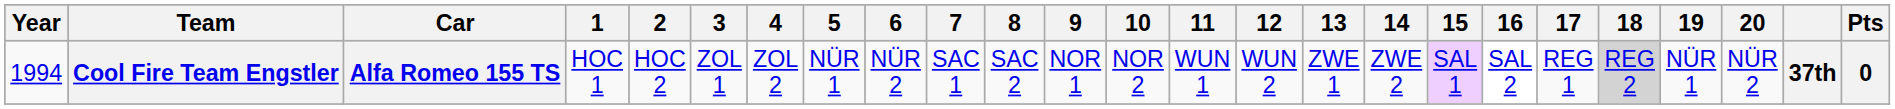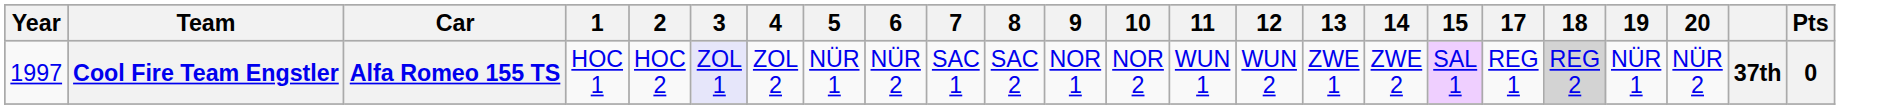- column: 16 | SAL 2
Cool Fire Team Engstler | Year: 1994 -> 1997
Cool Fire Team Engstler | 3: no background -> lavender background
